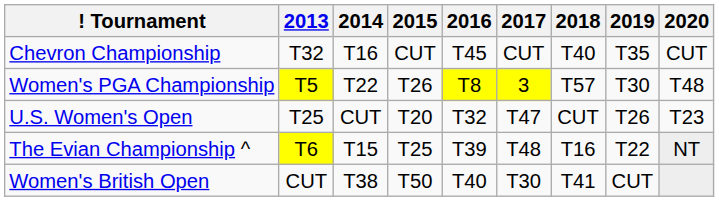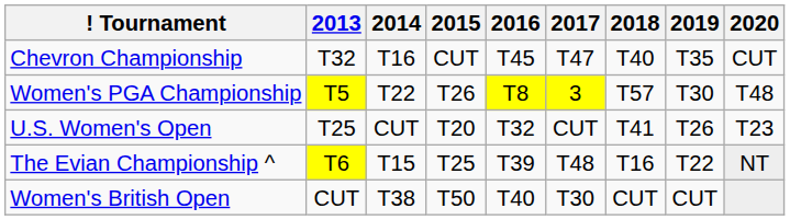Chevron Championship | 2017: CUT -> T47
U.S. Women's Open | 2017: T47 -> CUT
U.S. Women's Open | 2018: CUT -> T41
Women's British Open | 2018: T41 -> CUT
